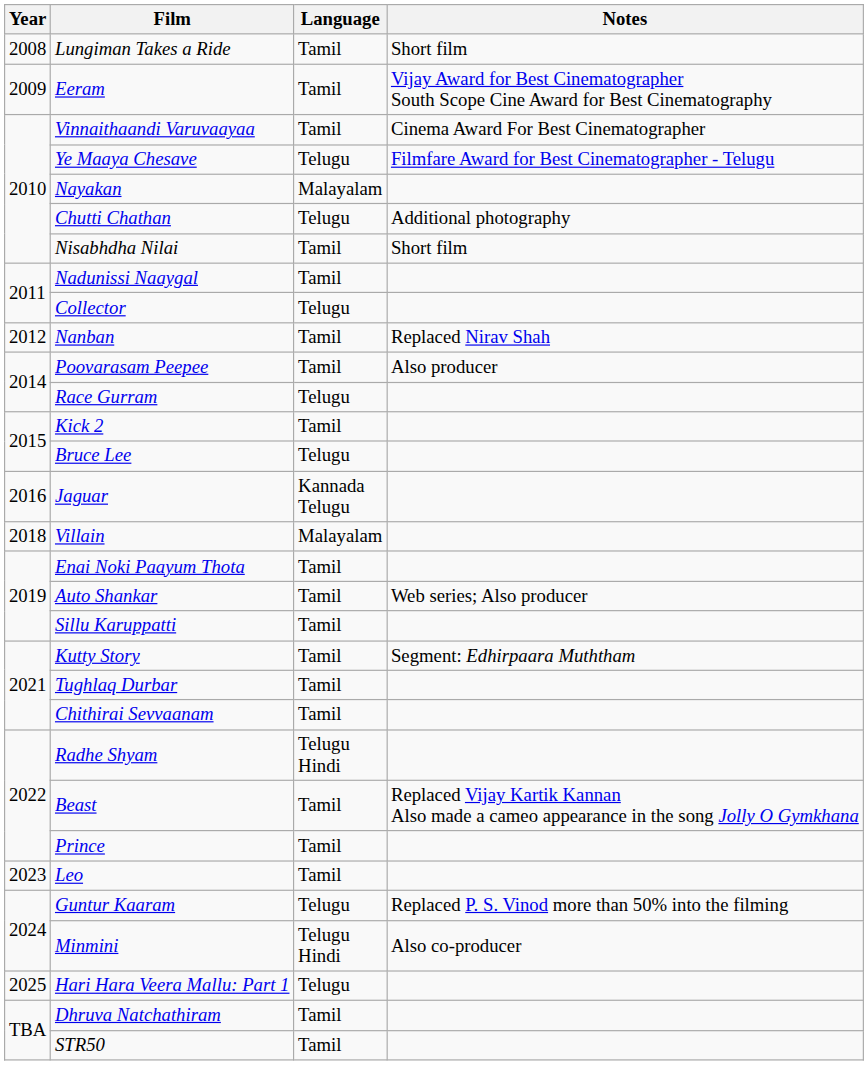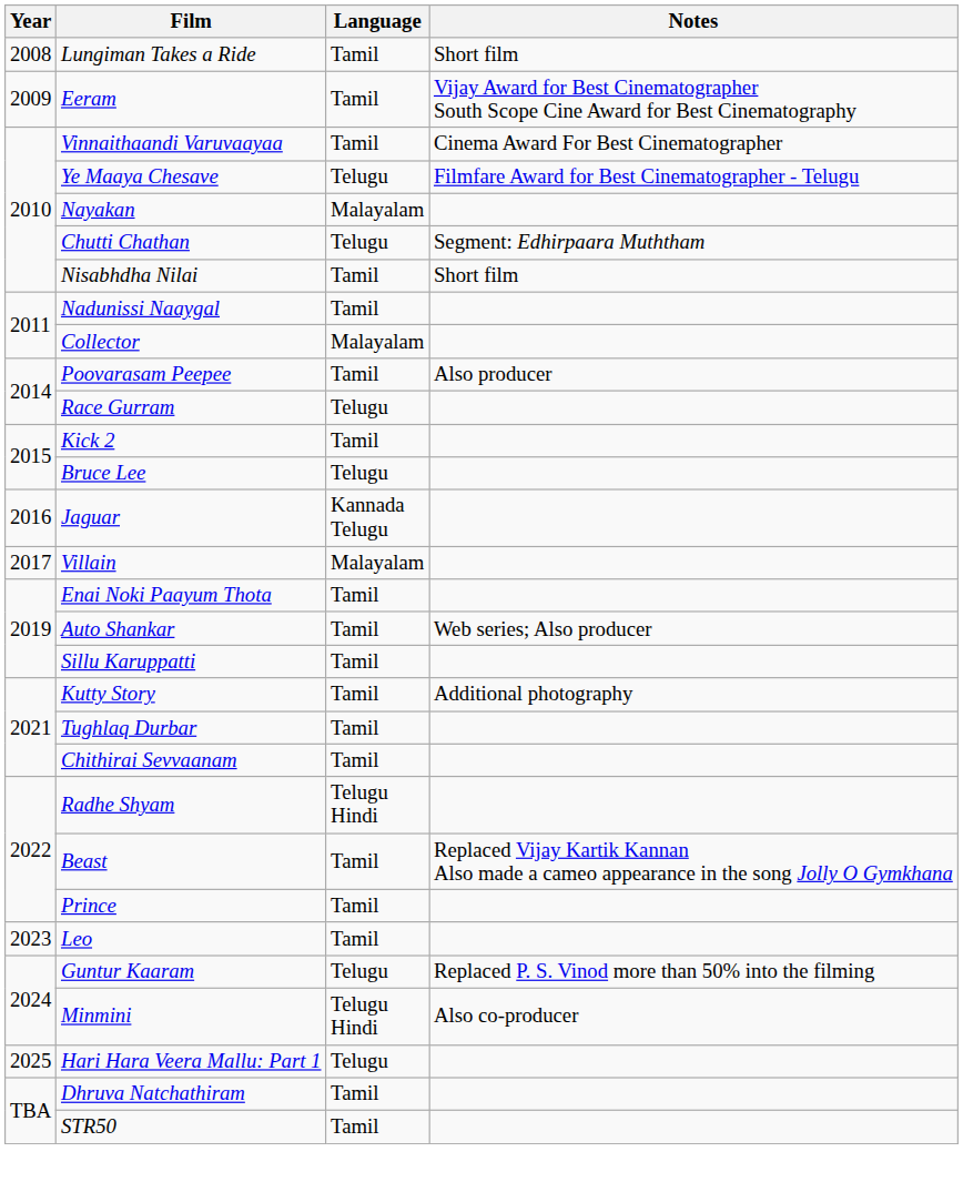Chutti Chathan | Notes: Additional photography -> Segment: Edhirpaara Muththam
Collector | Language: Telugu -> Malayalam
- row: 2012 | Nanban | Tamil | Replaced Nirav Shah
Villain | Year: 2018 -> 2017
Kutty Story | Notes: Segment: Edhirpaara Muththam -> Additional photography
